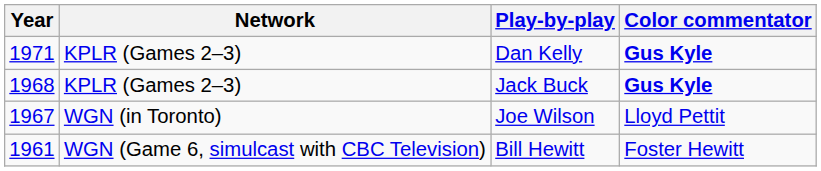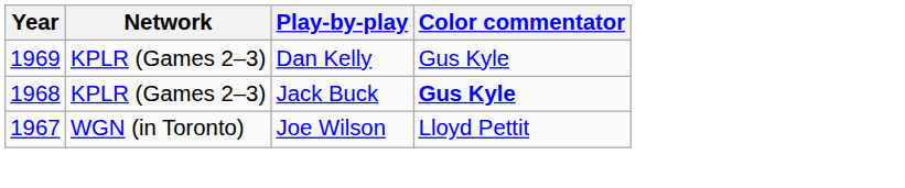Dan Kelly | Year: 1971 -> 1969
Dan Kelly | Color commentator: bold -> normal
- row: 1961 | WGN (Game 6, simulcast with CBC Television) | Bill Hewitt | Foster Hewitt
